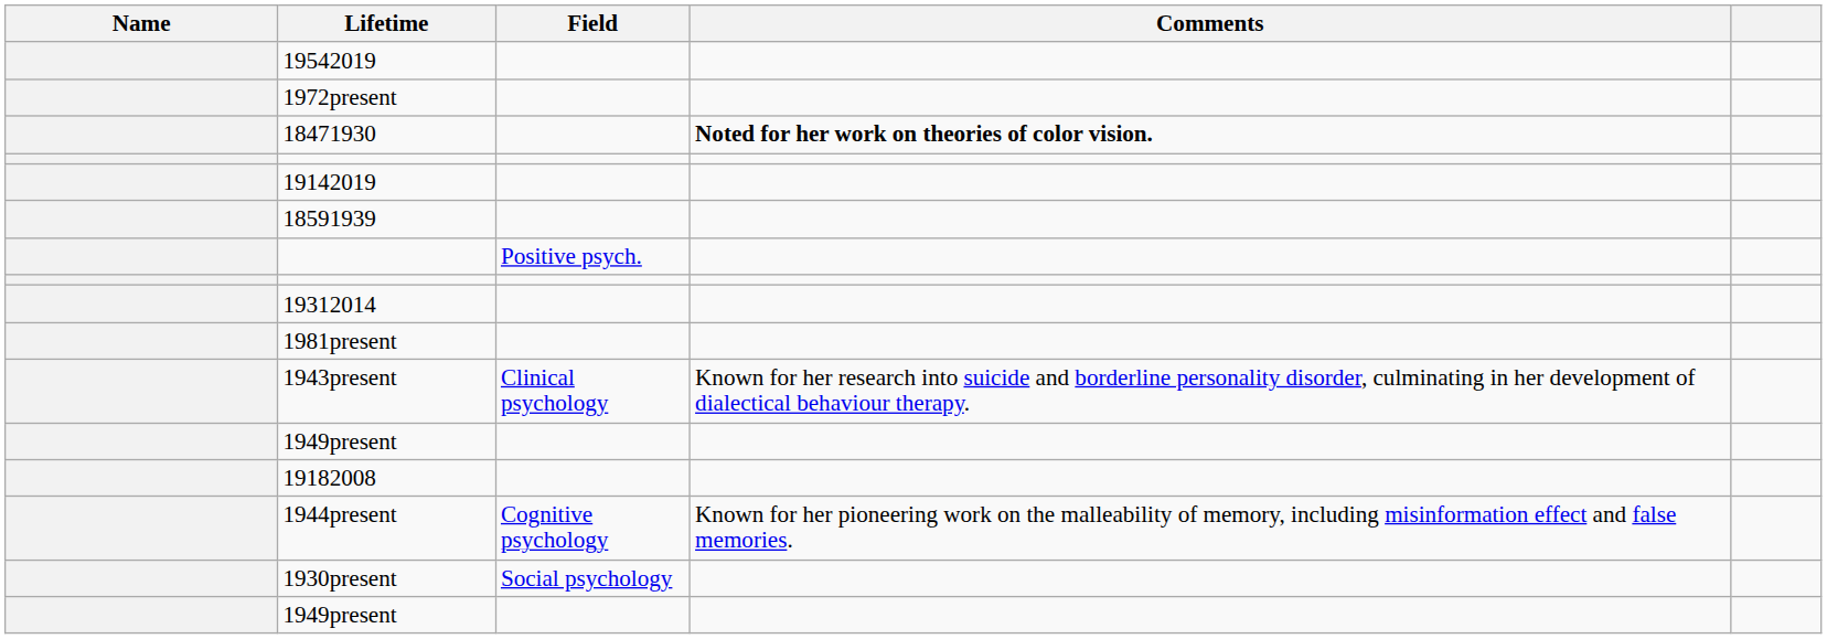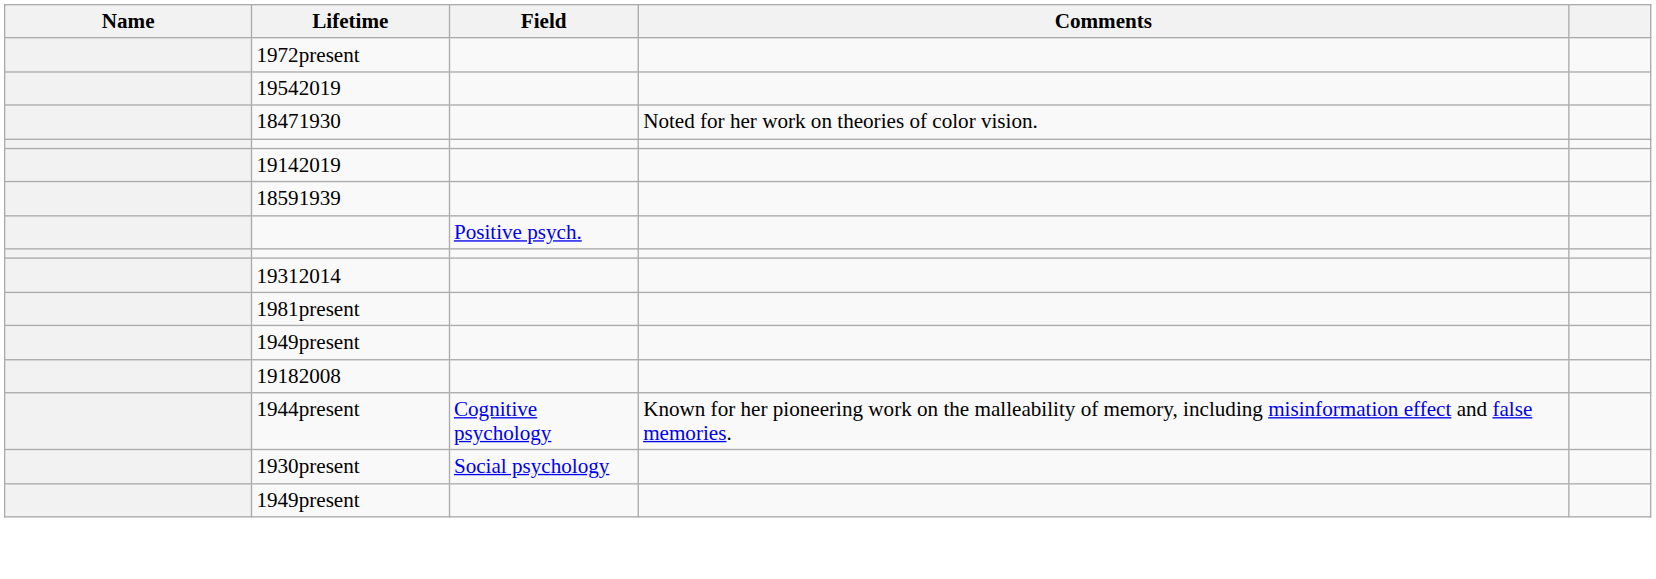rows swapped: 1972present <-> 19542019
18471930 | Comments: bold -> normal
- row: 1943present | Clinical psychology | Known for her research into suicide and borderline personality disorder, culminating in her development of dialectical behaviour therapy.
